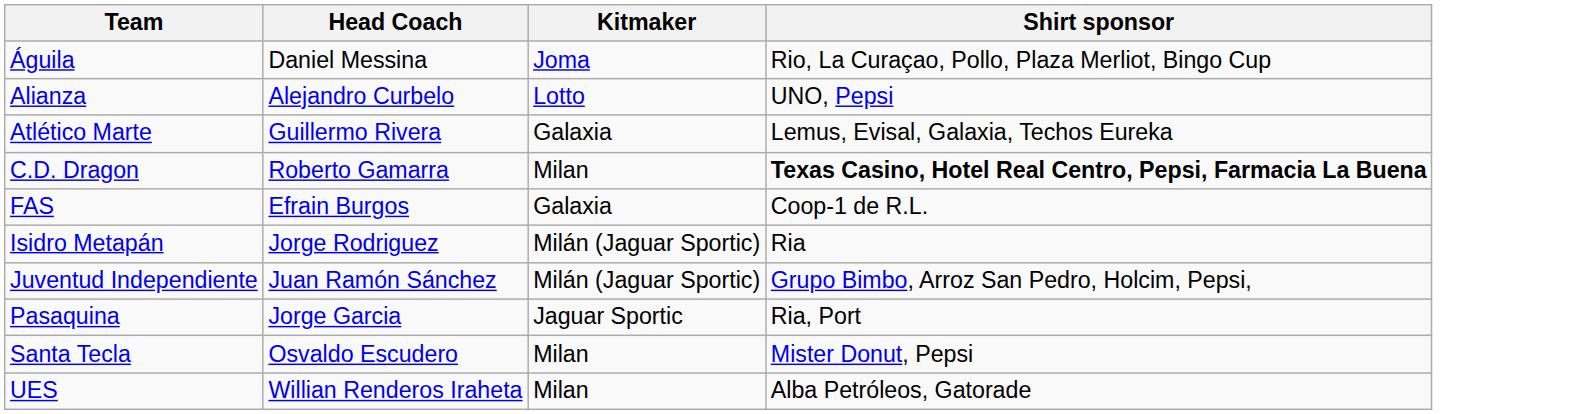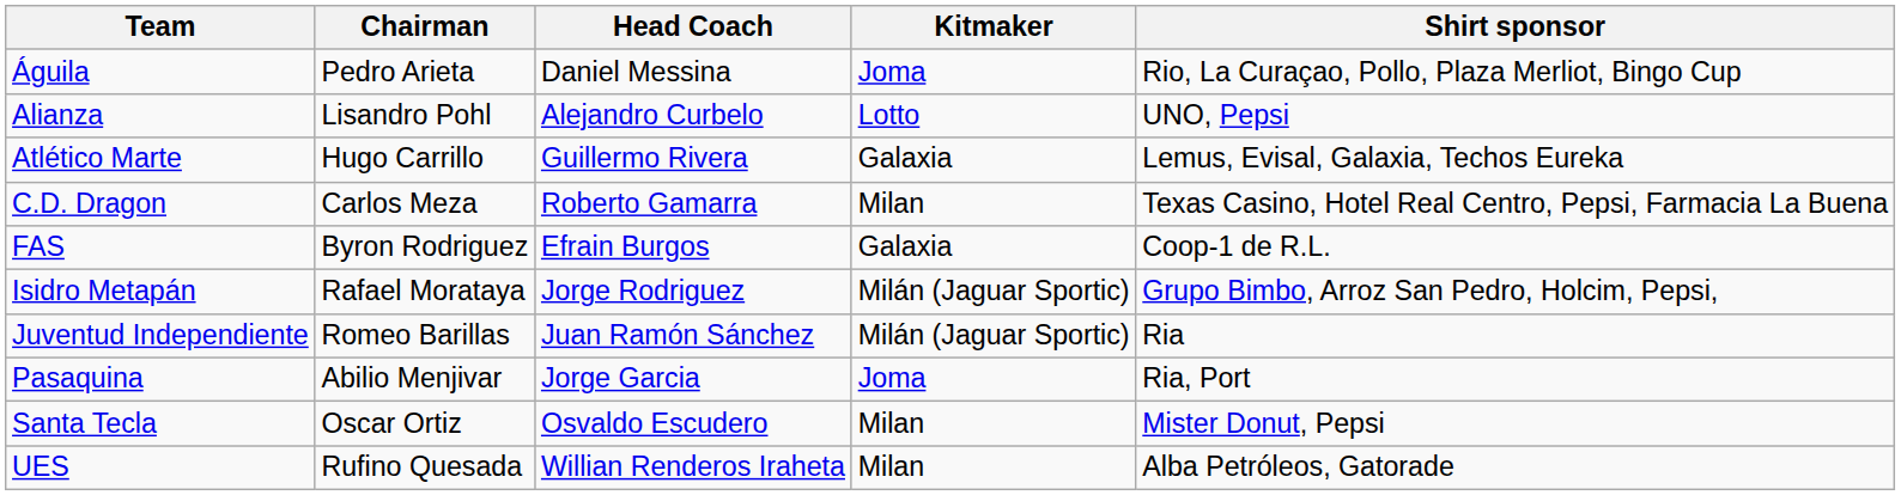+ column: Chairman | Pedro Arieta | Lisandro Pohl | Hugo Carrillo | Carlos Meza | Byron Rodriguez | Rafael Morataya | Romeo Barillas | Abilio Menjivar | Oscar Ortiz | Rufino Quesada
C.D. Dragon | Shirt sponsor: bold -> normal
Isidro Metapán | Shirt sponsor: Ria -> Grupo Bimbo, Arroz San Pedro, Holcim, Pepsi,
Juventud Independiente | Shirt sponsor: Grupo Bimbo, Arroz San Pedro, Holcim, Pepsi, -> Ria
Pasaquina | Kitmaker: Jaguar Sportic -> Joma
